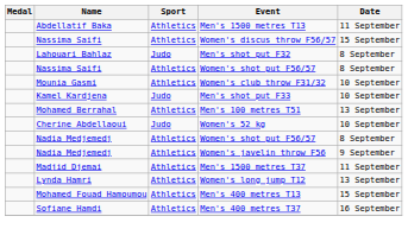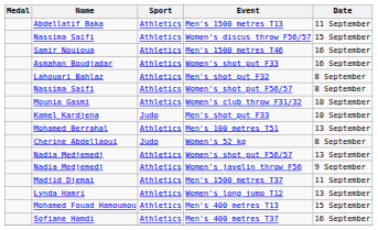+ row: Samir Nouioua | Athletics | Men's 1500 metres T46 | 16 September
+ row: Asmahan Boudjadar | Athletics | Women's shot put F33 | 16 September
Men's shot put F32 | Sport: Judo -> Athletics
Women's 52 kg | Date: 10 September -> 8 September
Nadia Medjemedj / Women's shot put F56/57 | Date: 8 September -> 13 September
